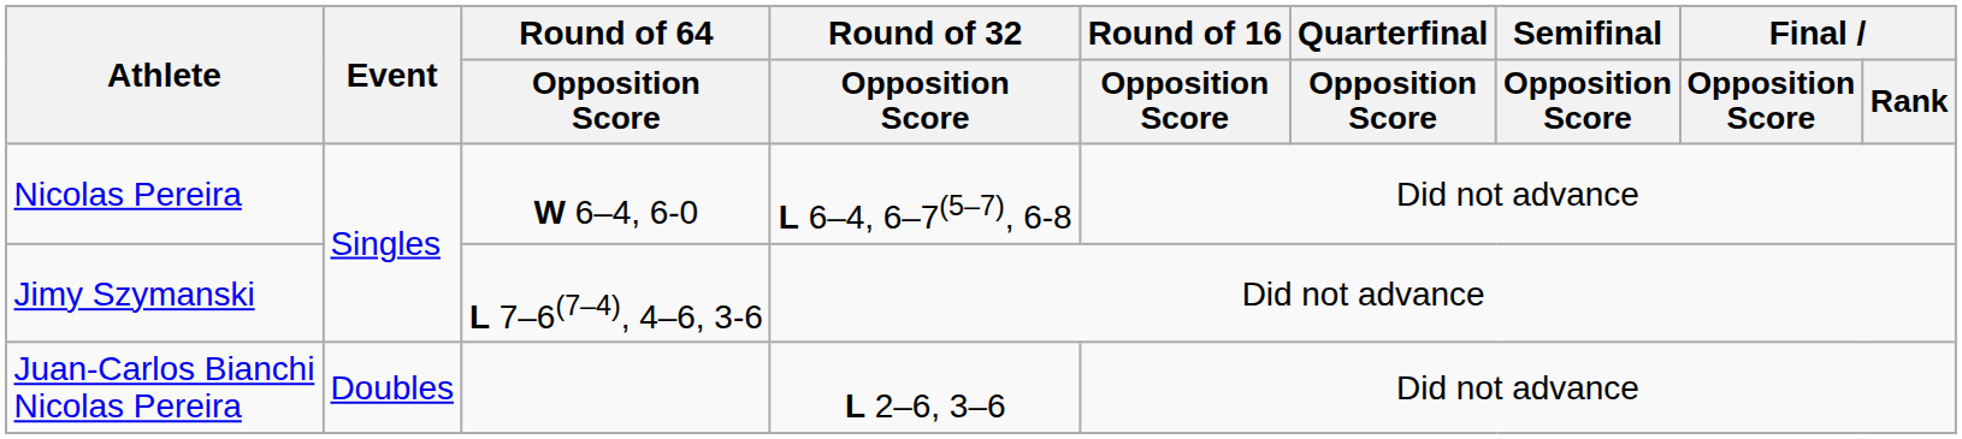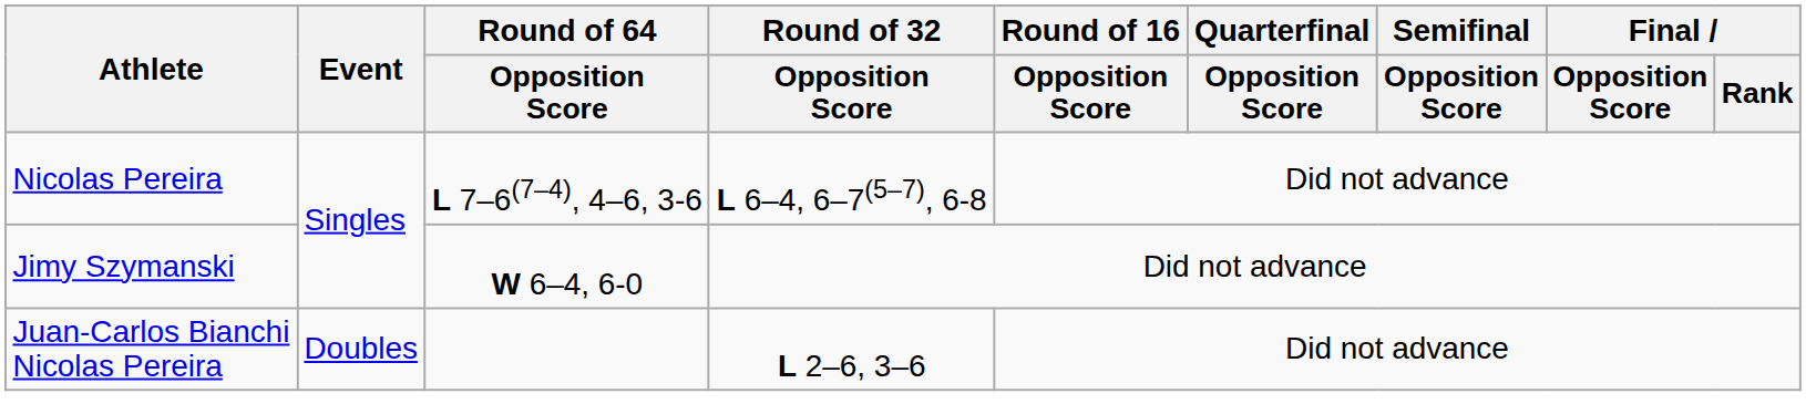Nicolas Pereira | Round of 64 / Opposition Score: W 6–4, 6-0 -> L 7–6(7–4), 4–6, 3-6
Jimy Szymanski | Round of 64 / Opposition Score: L 7–6(7–4), 4–6, 3-6 -> W 6–4, 6-0
